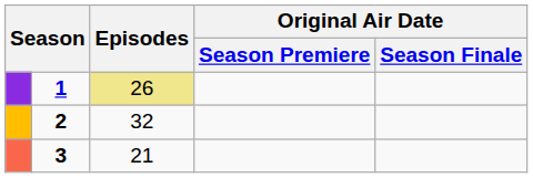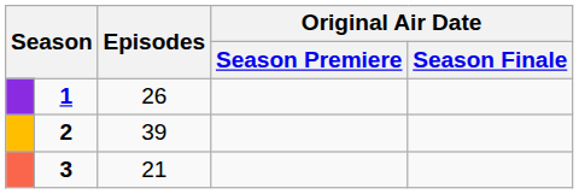1 | Episodes: khaki background -> no background
2 | Episodes: 32 -> 39
